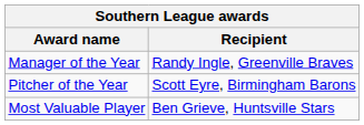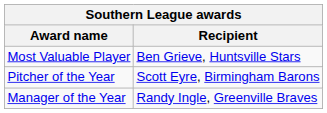rows swapped: Most Valuable Player <-> Manager of the Year
